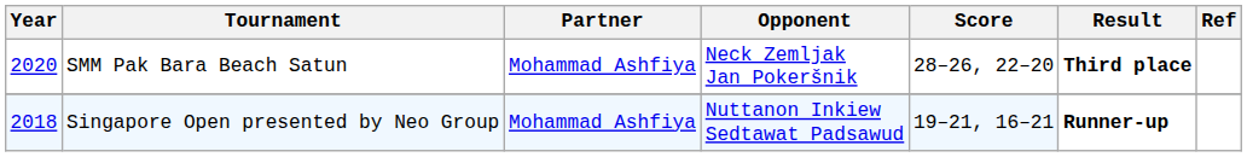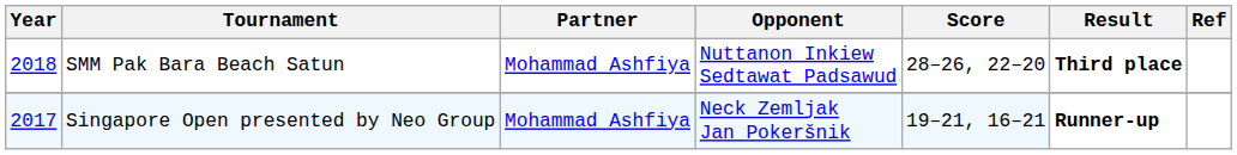SMM Pak Bara Beach Satun | Year: 2020 -> 2018
SMM Pak Bara Beach Satun | Opponent: Neck Zemljak Jan Pokeršnik -> Nuttanon Inkiew Sedtawat Padsawud
Singapore Open presented by Neo Group | Year: 2018 -> 2017
Singapore Open presented by Neo Group | Opponent: Nuttanon Inkiew Sedtawat Padsawud -> Neck Zemljak Jan Pokeršnik
